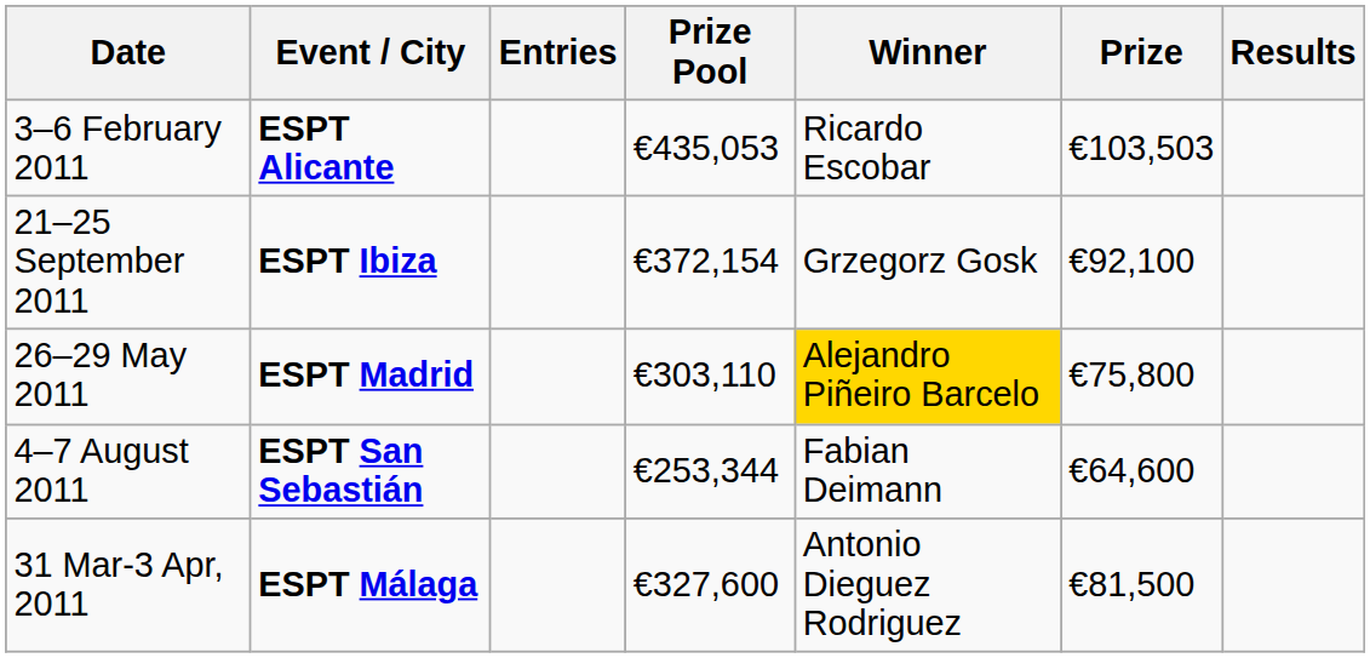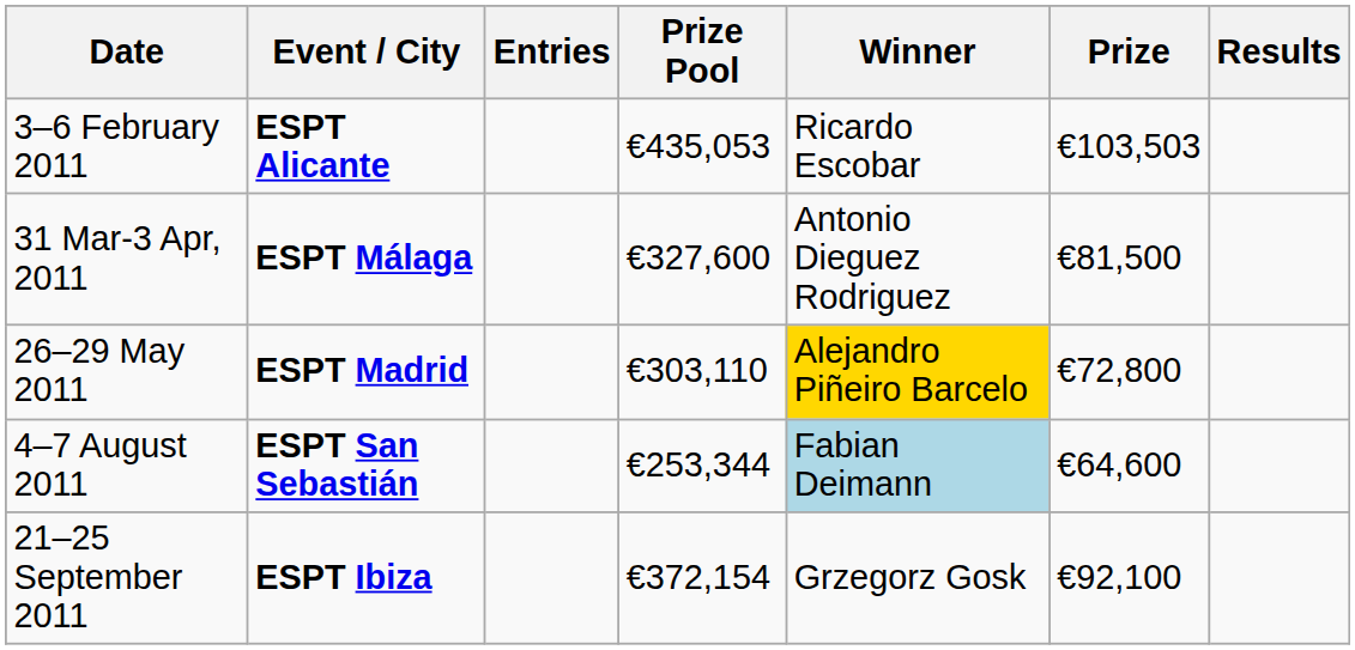rows swapped: 31 Mar-3 Apr, 2011 <-> 21–25 September 2011
26–29 May 2011 | Prize: €75,800 -> €72,800
4–7 August 2011 | Winner: no background -> lightblue background
